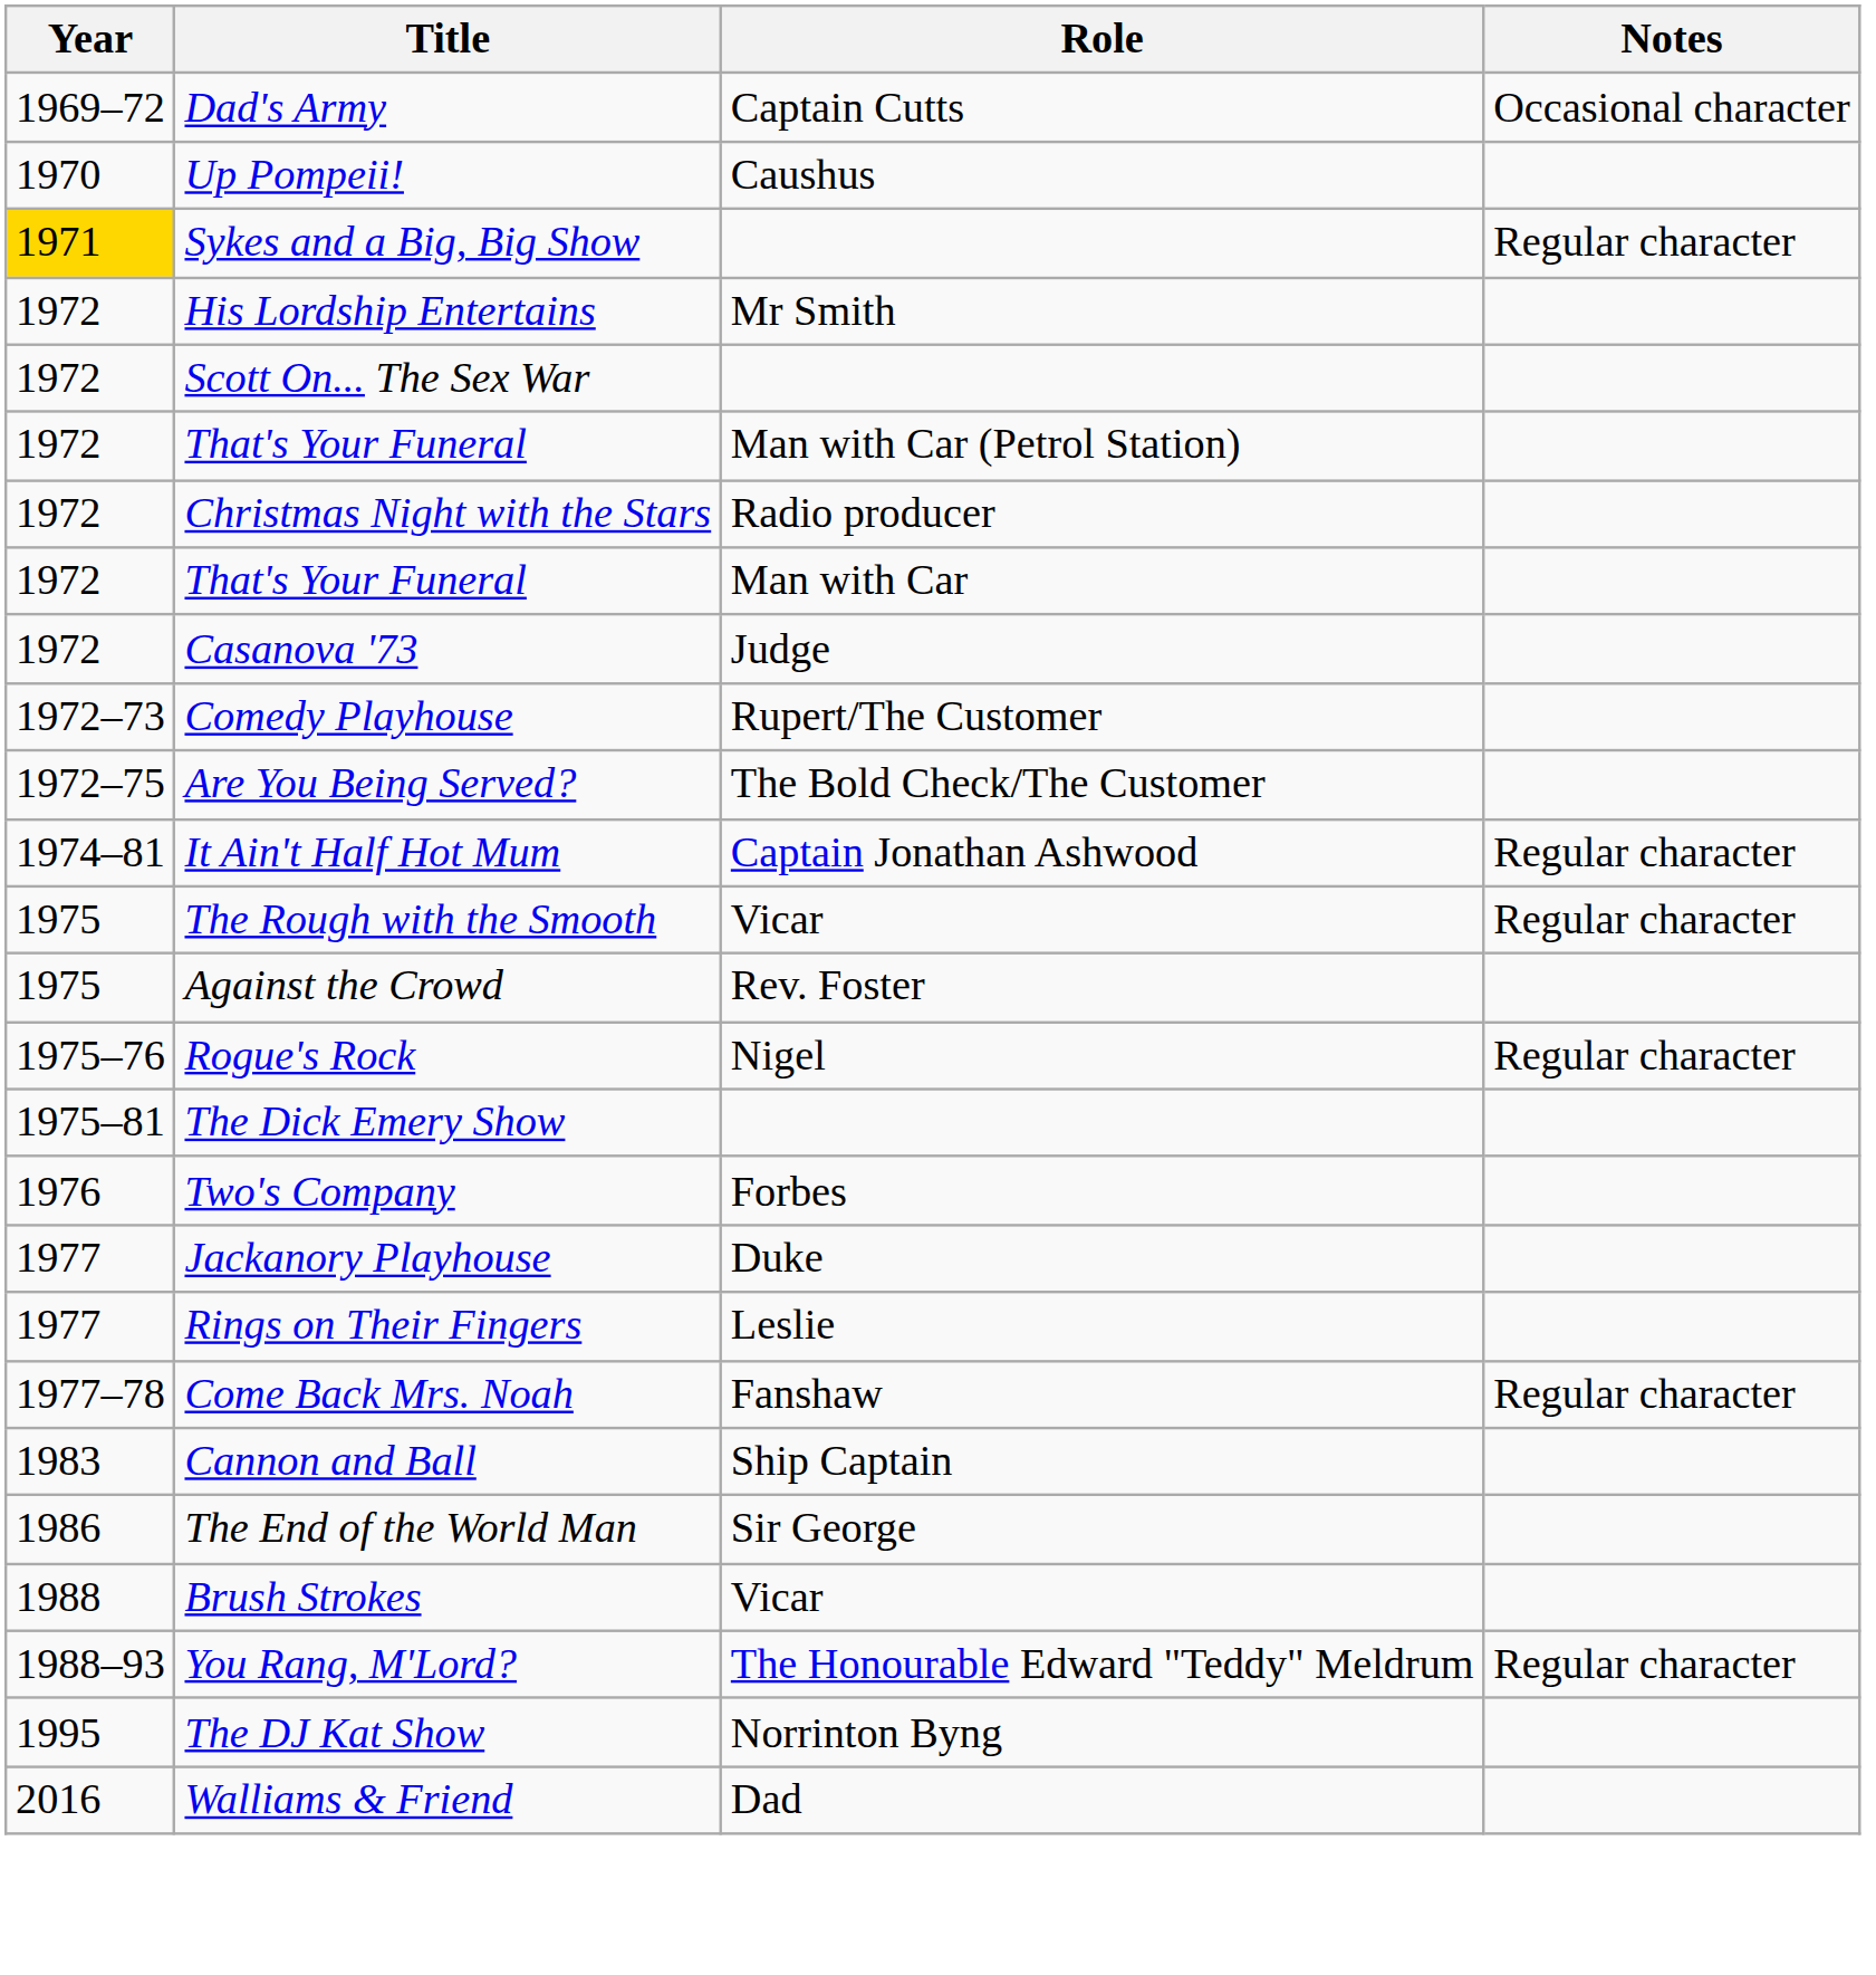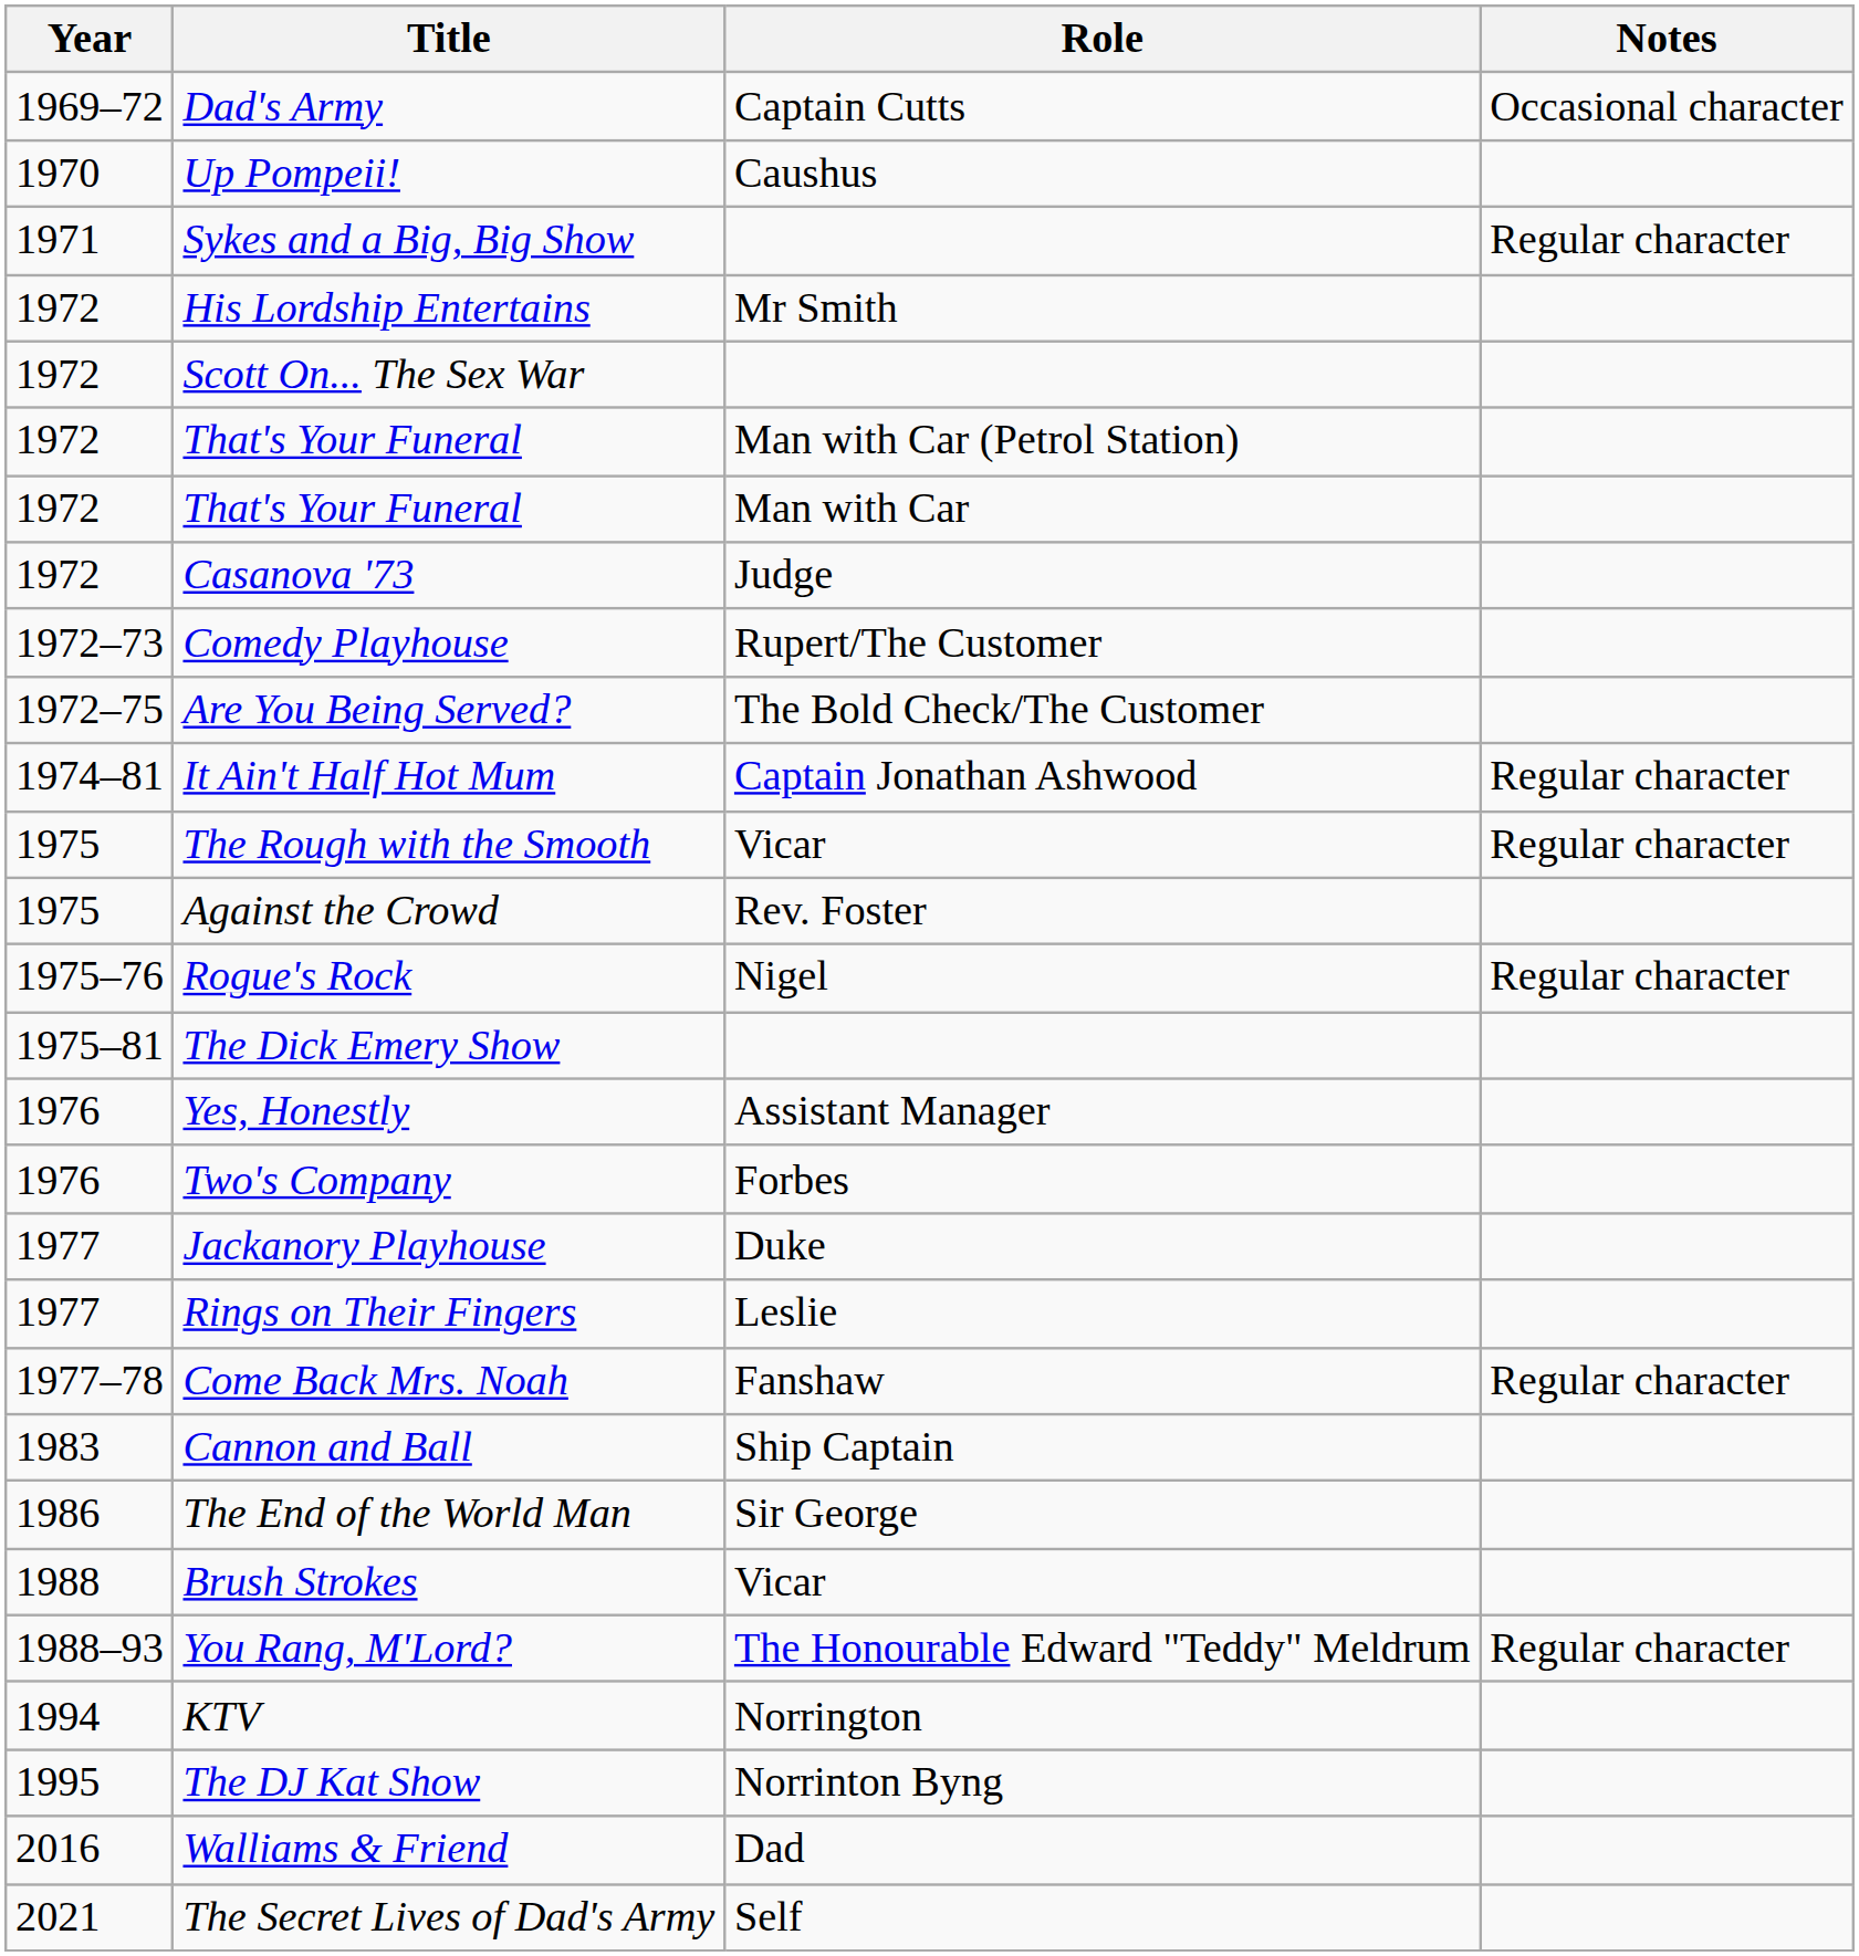Sykes and a Big, Big Show | Year: gold background -> no background
- row: 1972 | Christmas Night with the Stars | Radio producer
+ row: 1976 | Yes, Honestly | Assistant Manager
+ row: 1994 | KTV | Norrington
+ row: 2021 | The Secret Lives of Dad's Army | Self
